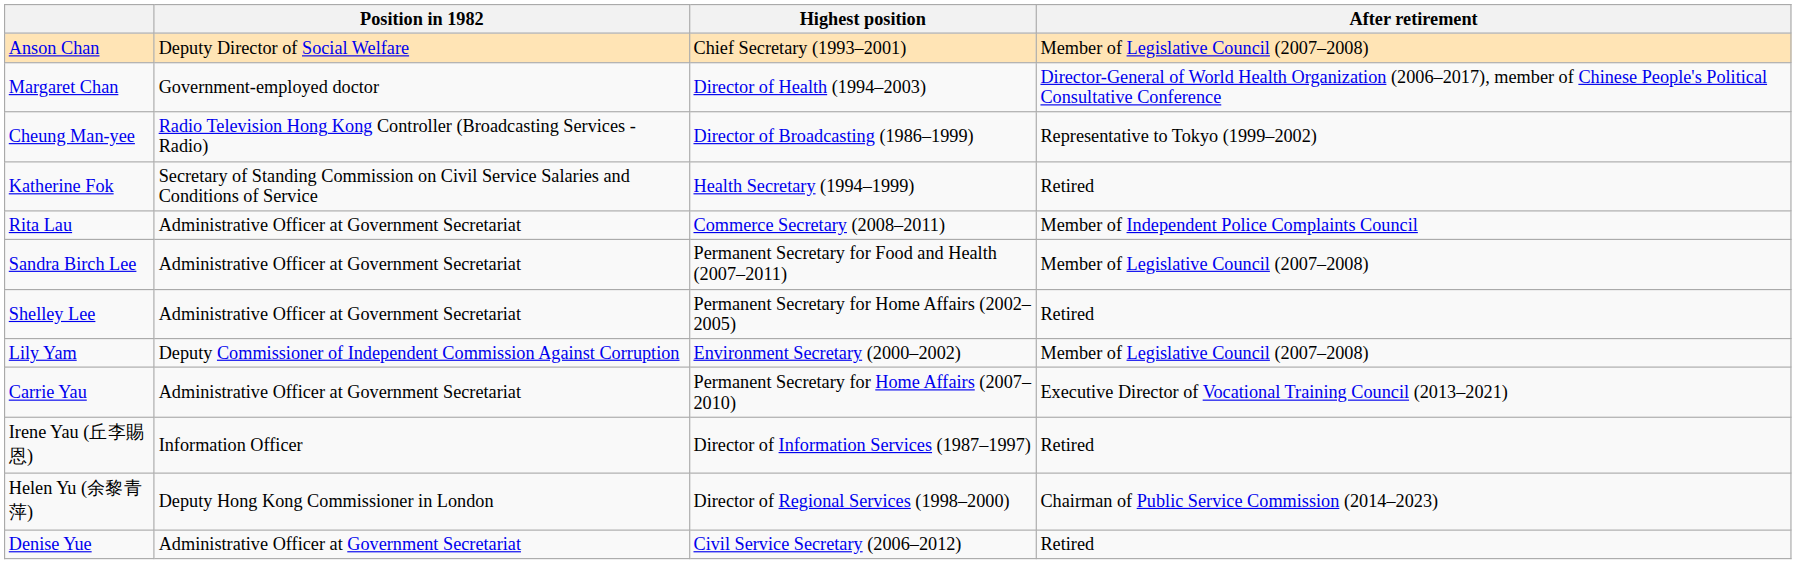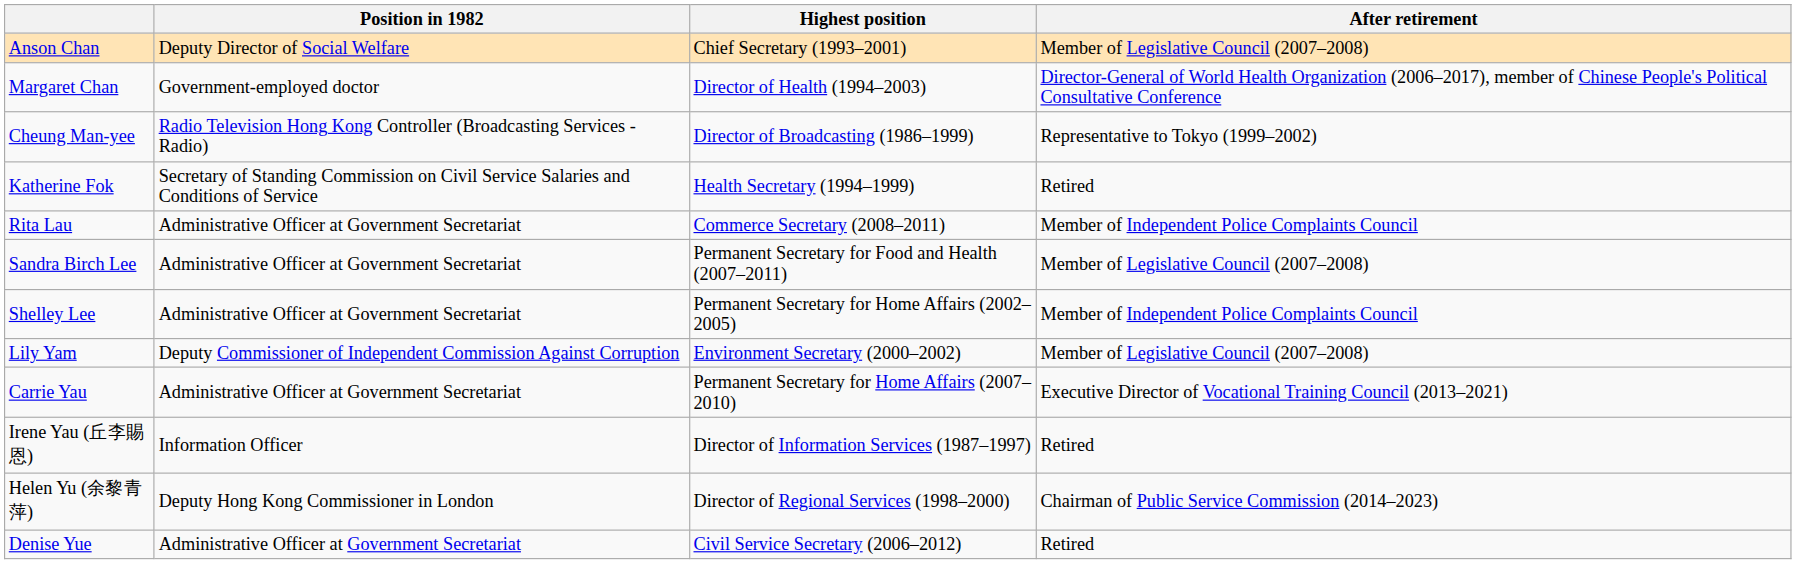Shelley Lee | After retirement: Retired -> Member of Independent Police Complaints Council
